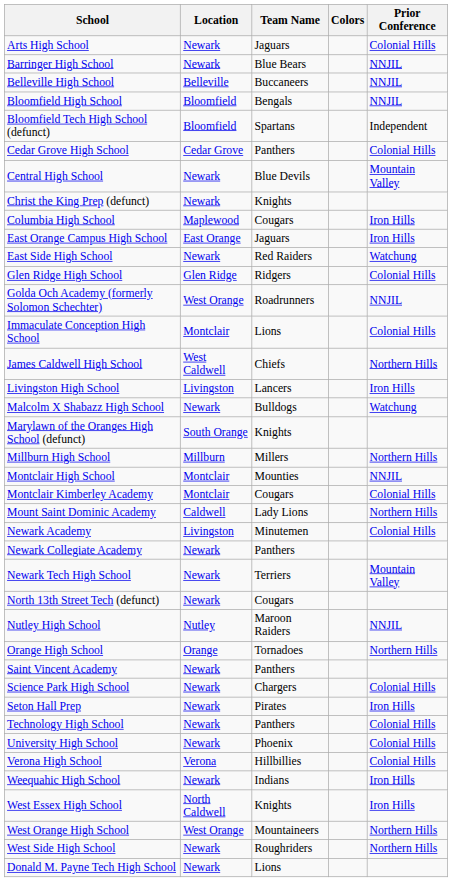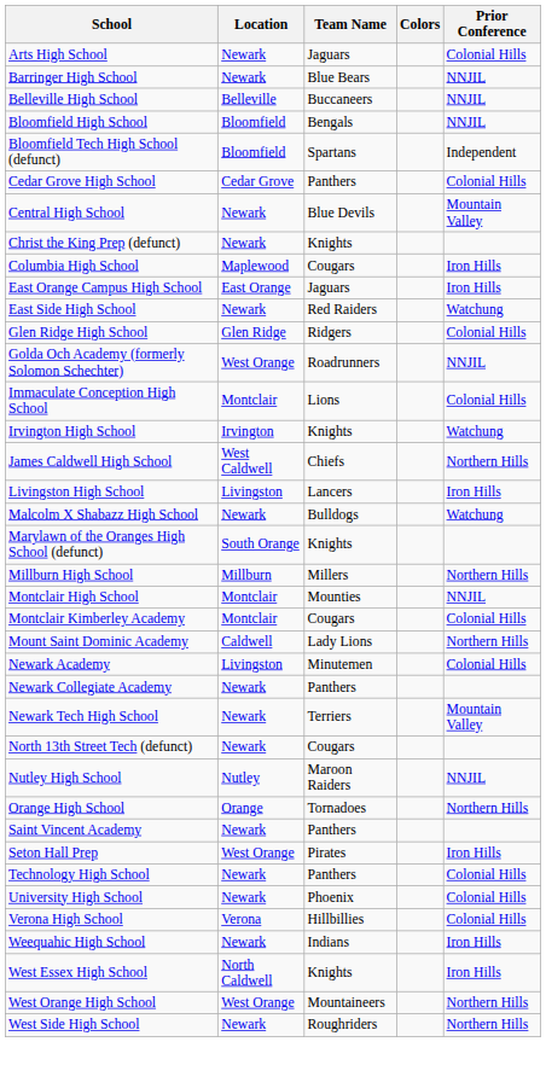+ row: Irvington High School | Irvington | Knights | Watchung
- row: Science Park High School | Newark | Chargers | Colonial Hills
Seton Hall Prep | Location: Newark -> West Orange
- row: Donald M. Payne Tech High School | Newark | Lions
